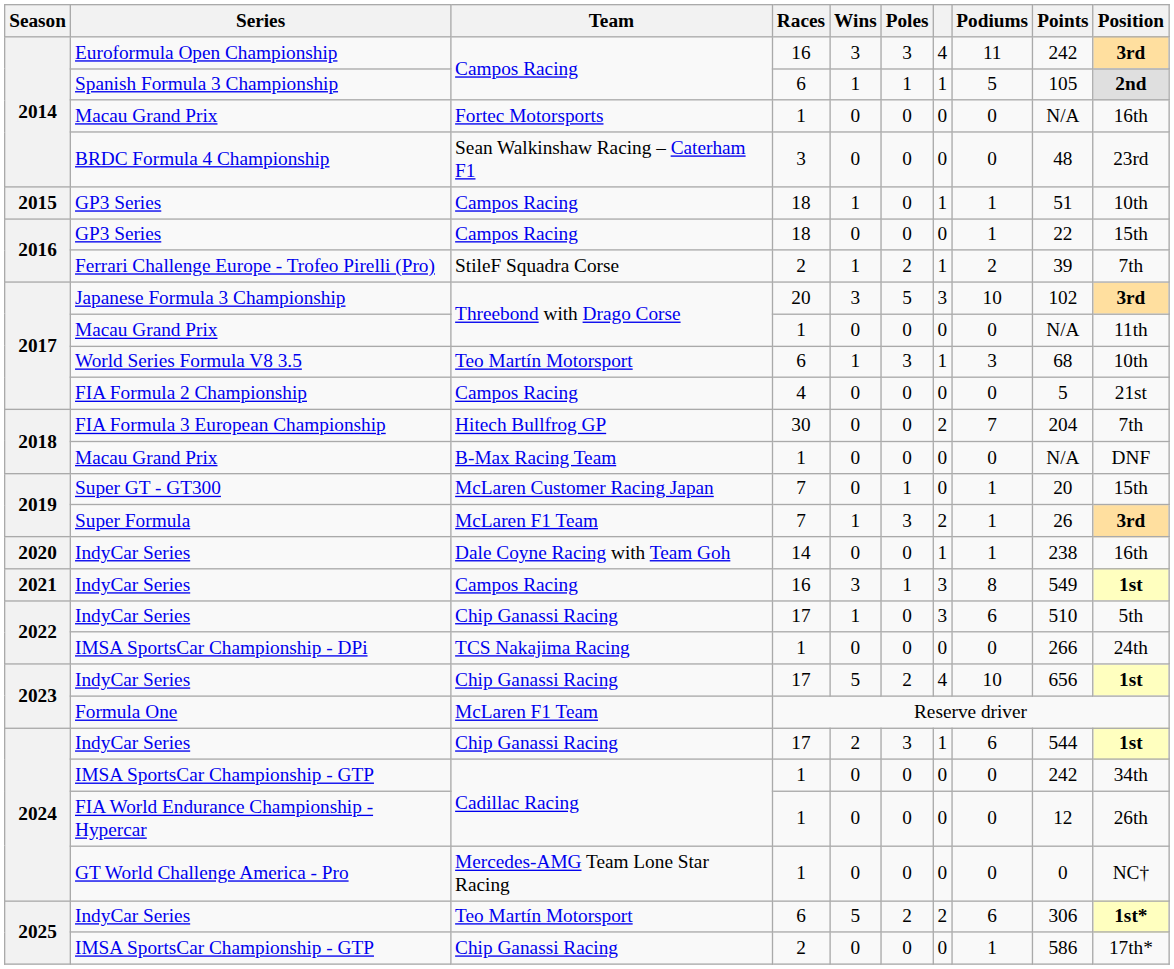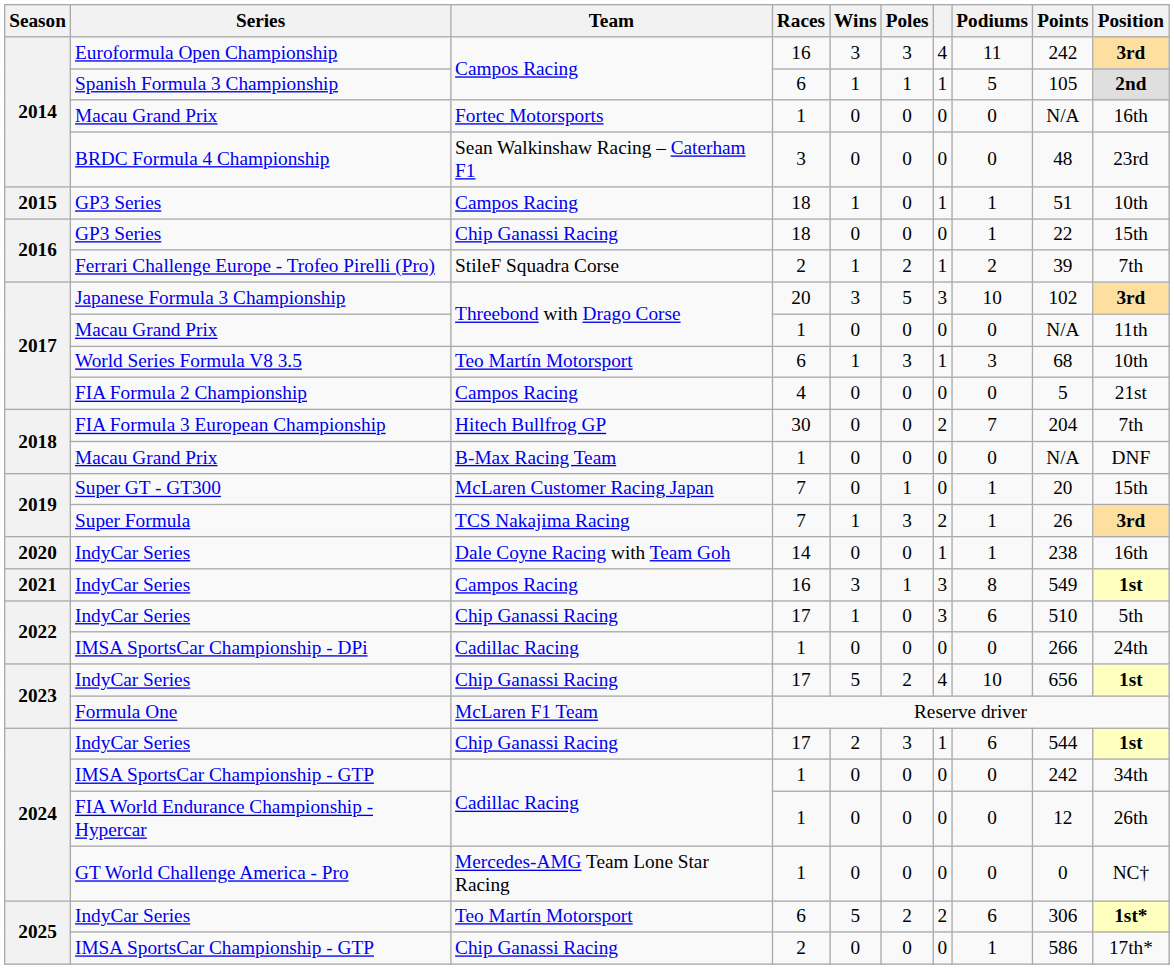2016 / GP3 Series | Team: Campos Racing -> Chip Ganassi Racing
Super Formula | Team: McLaren F1 Team -> TCS Nakajima Racing
IMSA SportsCar Championship - DPi | Team: TCS Nakajima Racing -> Cadillac Racing
